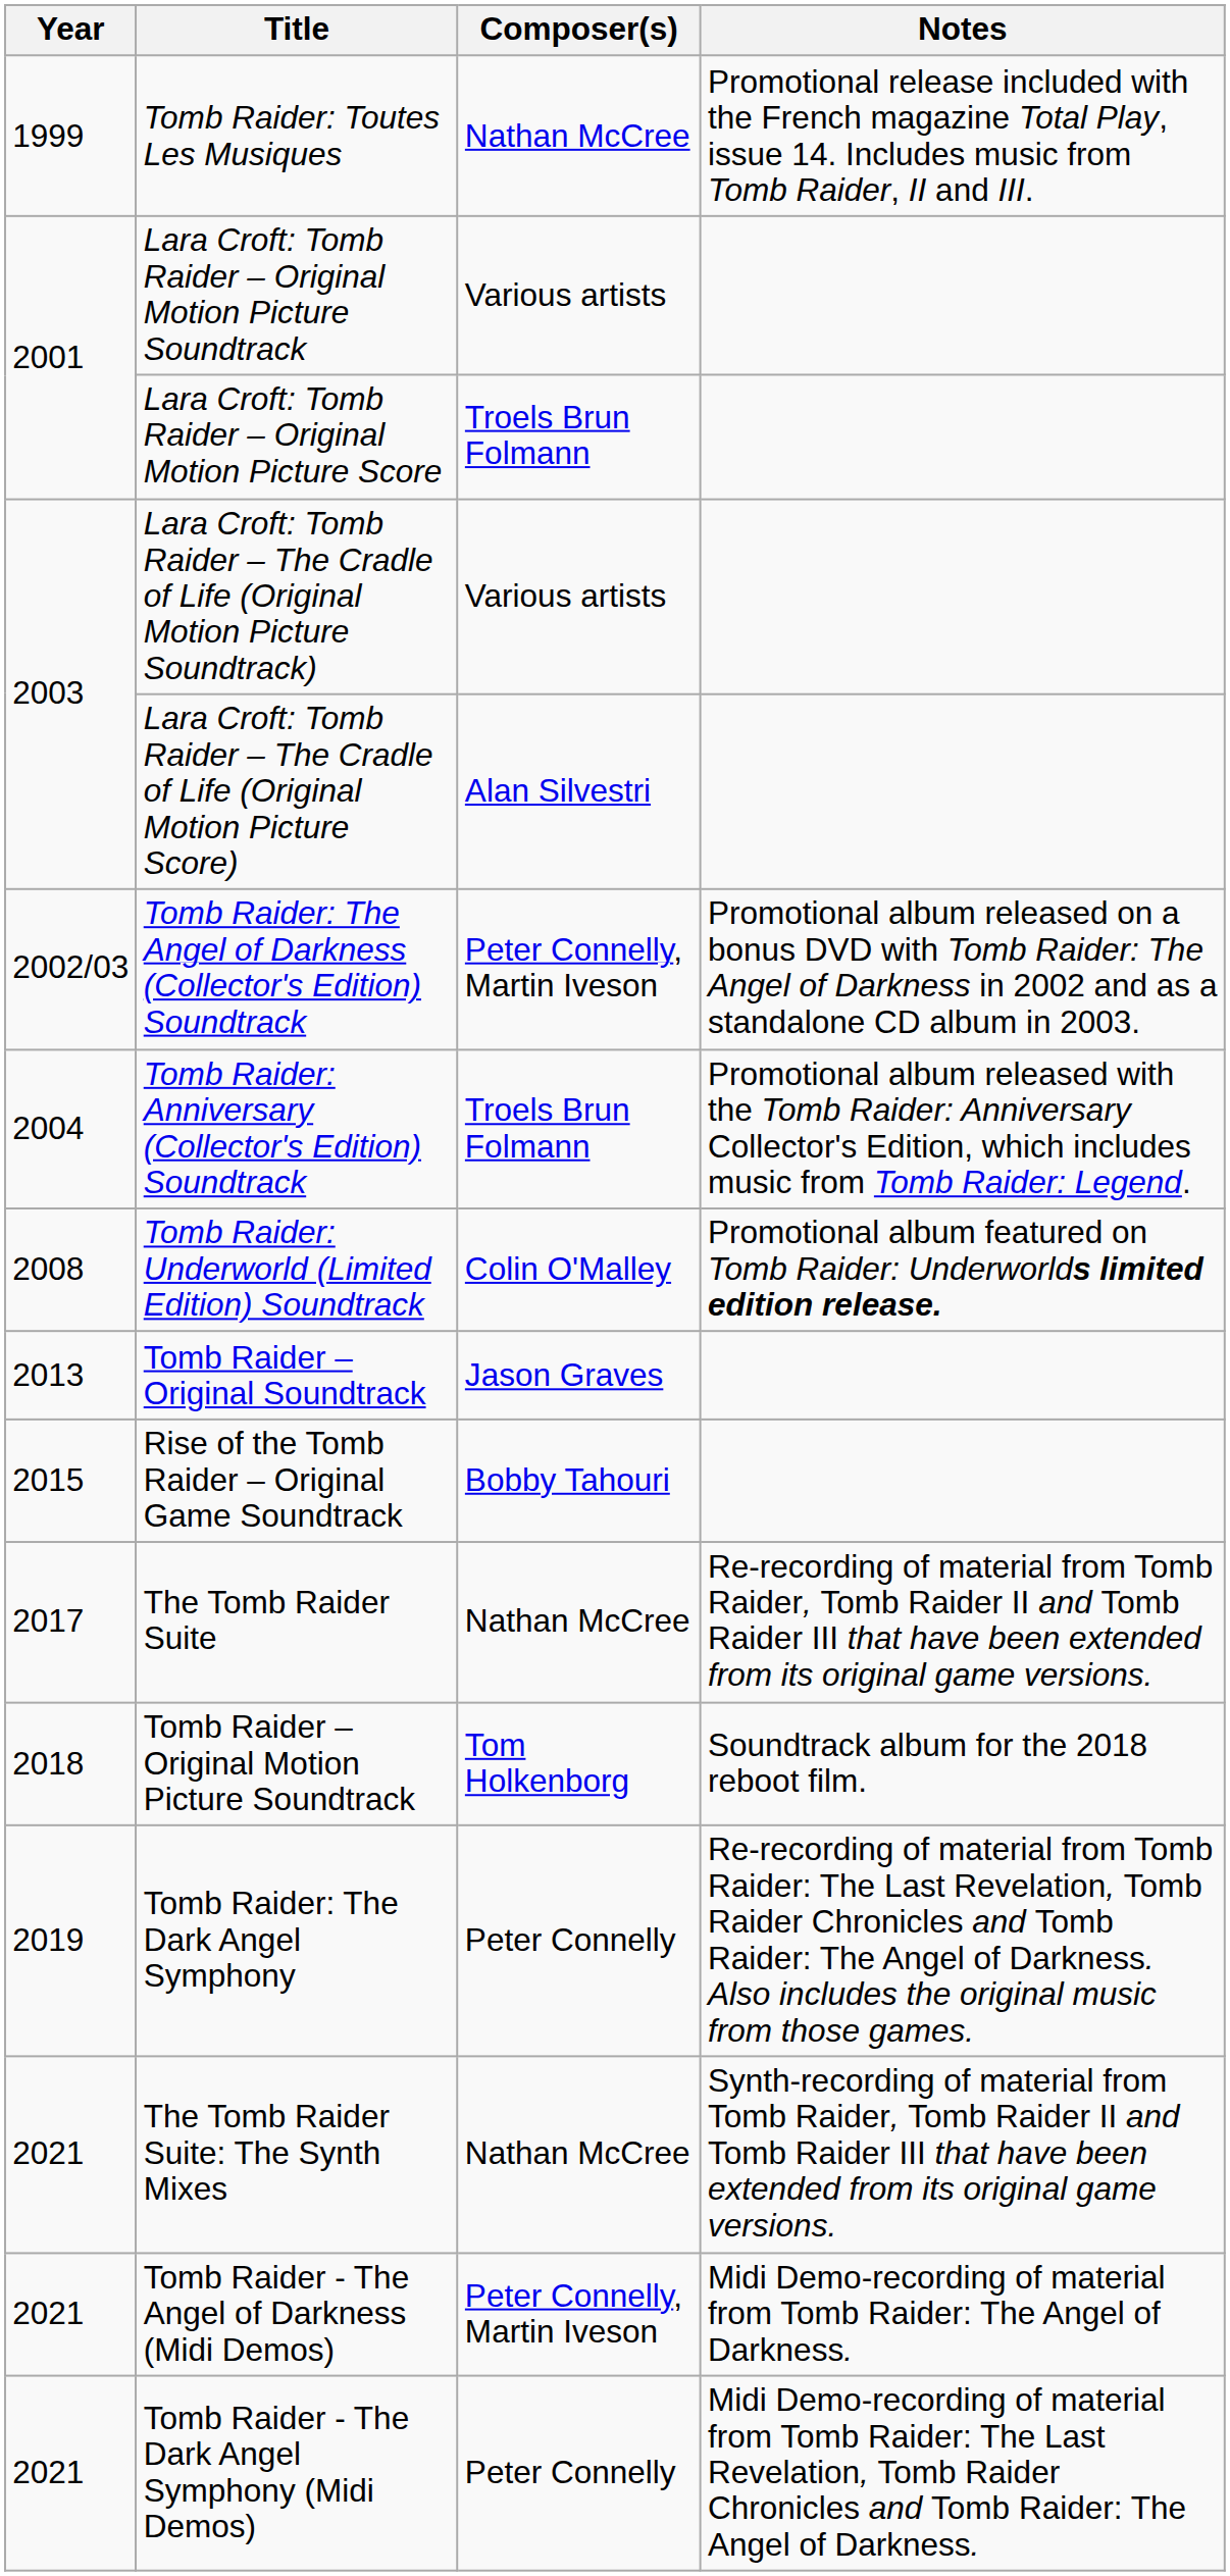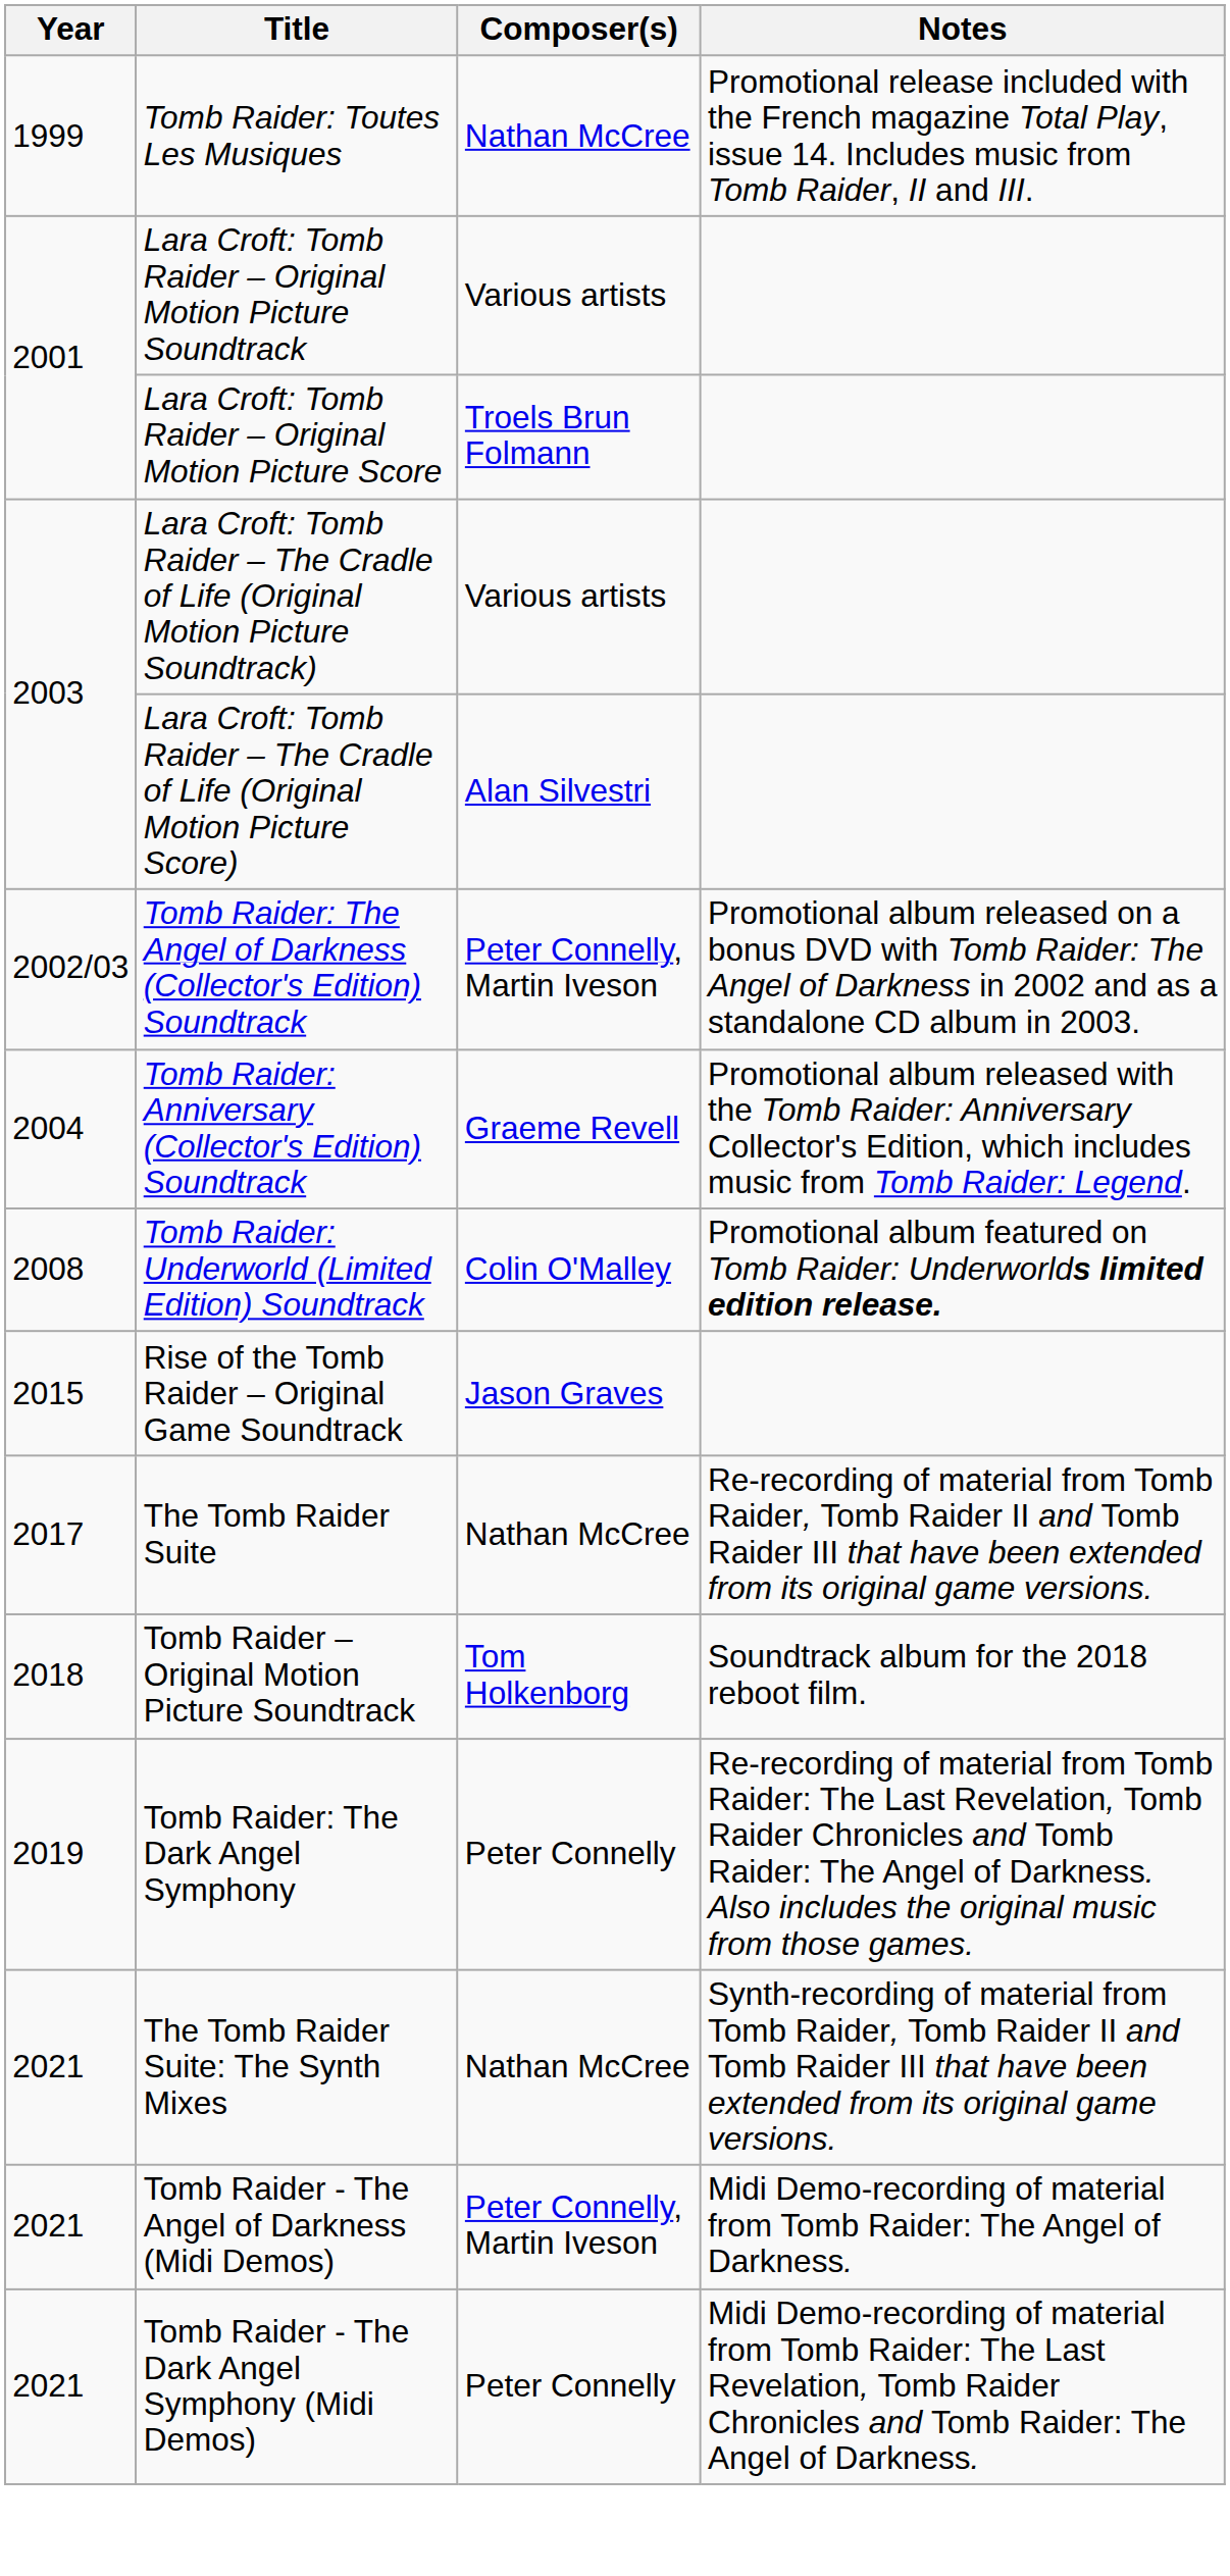Tomb Raider: Anniversary (Collector's Edition) Soundtrack | Composer(s): Troels Brun Folmann -> Graeme Revell
- row: 2013 | Tomb Raider – Original Soundtrack | Jason Graves
Rise of the Tomb Raider – Original Game Soundtrack | Composer(s): Bobby Tahouri -> Jason Graves
